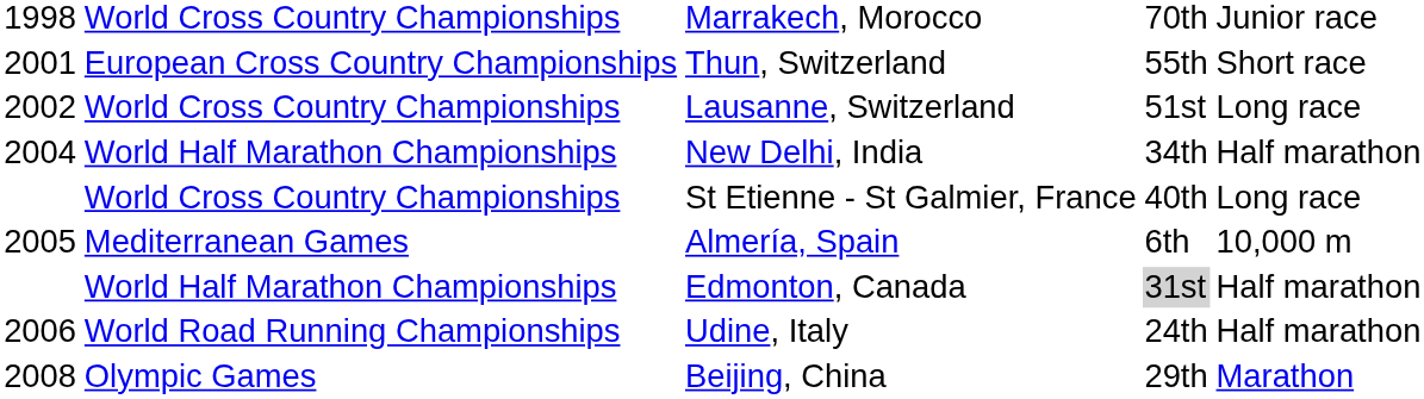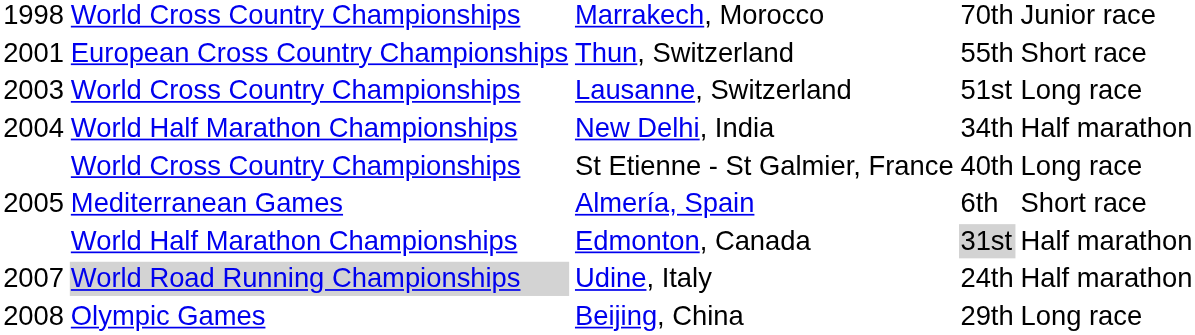Lausanne, Switzerland | column 1: 2002 -> 2003
Almería, Spain | column 5: 10,000 m -> Short race
Udine, Italy | column 1: 2006 -> 2007
Udine, Italy | column 2: no background -> lightgrey background
Beijing, China | column 5: Marathon -> Long race
